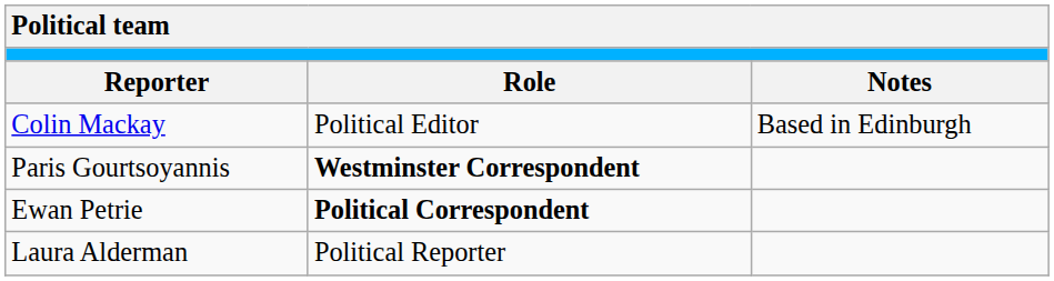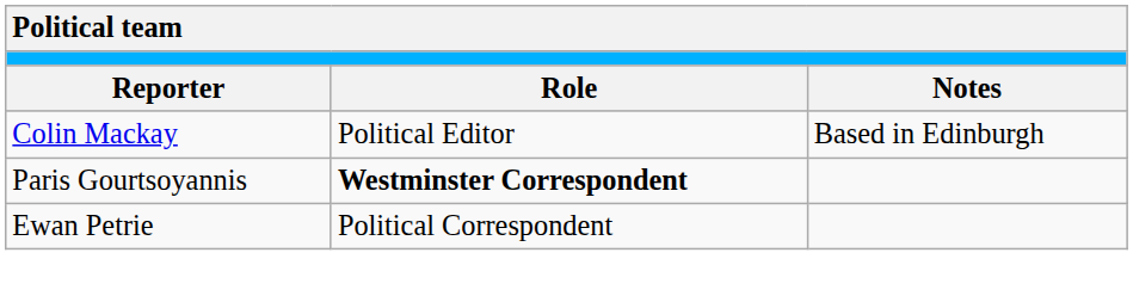Ewan Petrie | column 2: bold -> normal
- row: Laura Alderman | Political Reporter
